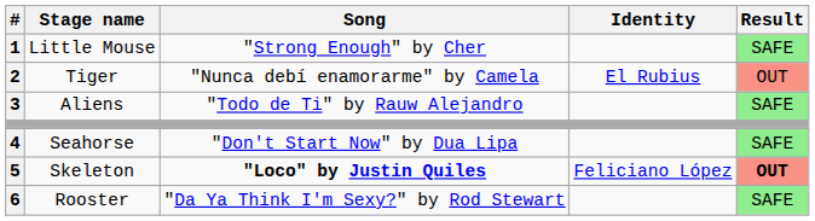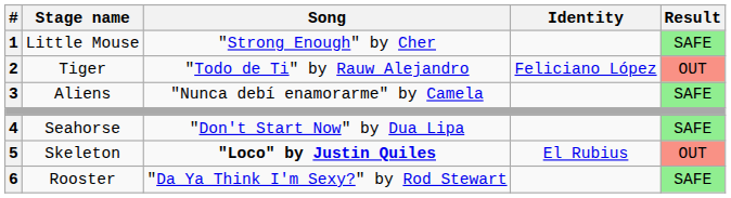Tiger | Song: "Nunca debí enamorarme" by Camela -> "Todo de Ti" by Rauw Alejandro
Tiger | Identity: El Rubius -> Feliciano López
Aliens | Song: "Todo de Ti" by Rauw Alejandro -> "Nunca debí enamorarme" by Camela
Skeleton | Identity: Feliciano López -> El Rubius
Skeleton | Result: bold -> normal
